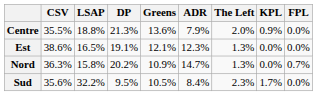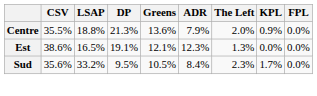- row: Nord | 36.3% | 15.8% | 20.2% | 10.9% | 14.7% | 1.3% | 0.0% | 0.7%
Sud | LSAP: 32.2% -> 33.2%
